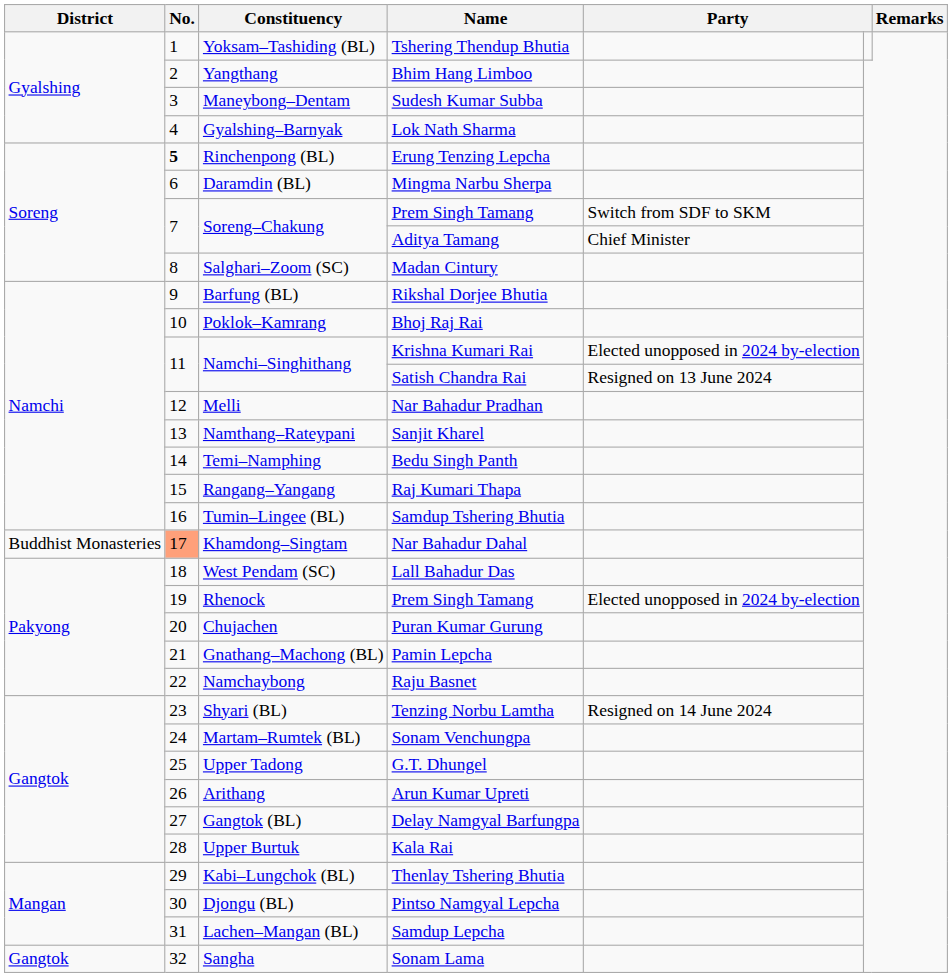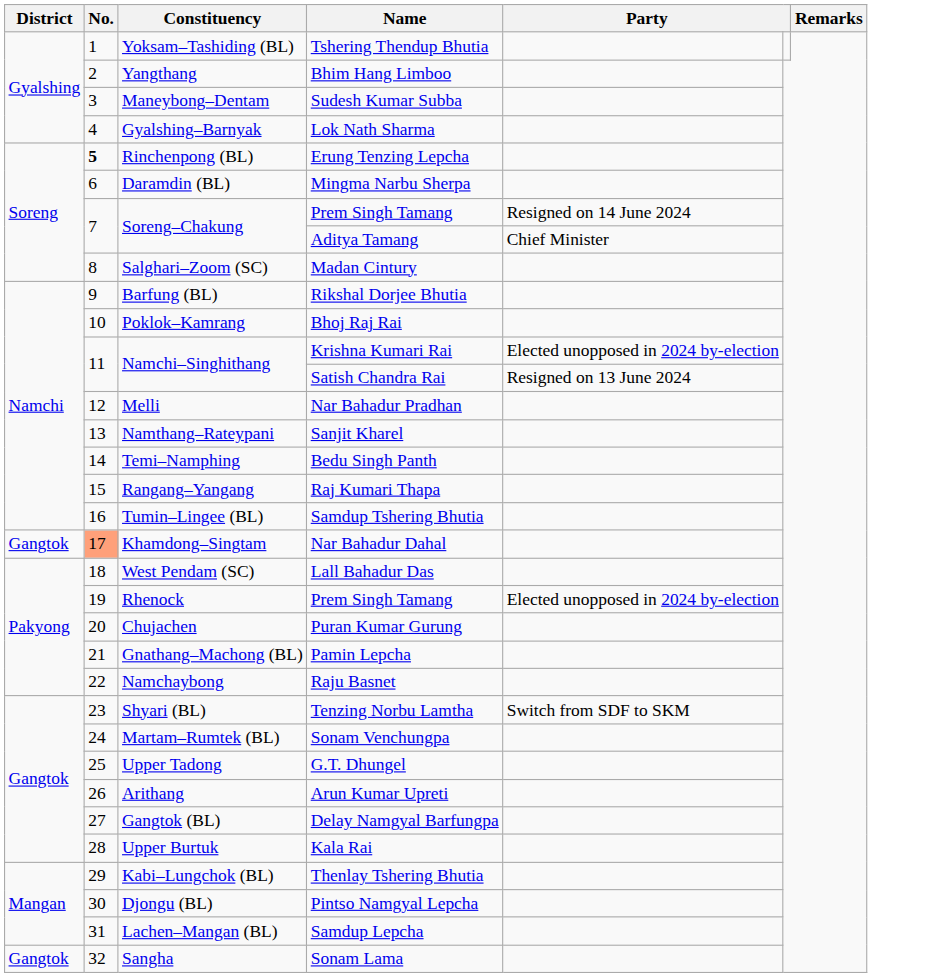Soreng–Chakung / Prem Singh Tamang | column 5: Switch from SDF to SKM -> Resigned on 14 June 2024
Nar Bahadur Dahal | District: Buddhist Monasteries -> Gangtok
Tenzing Norbu Lamtha | column 5: Resigned on 14 June 2024 -> Switch from SDF to SKM
